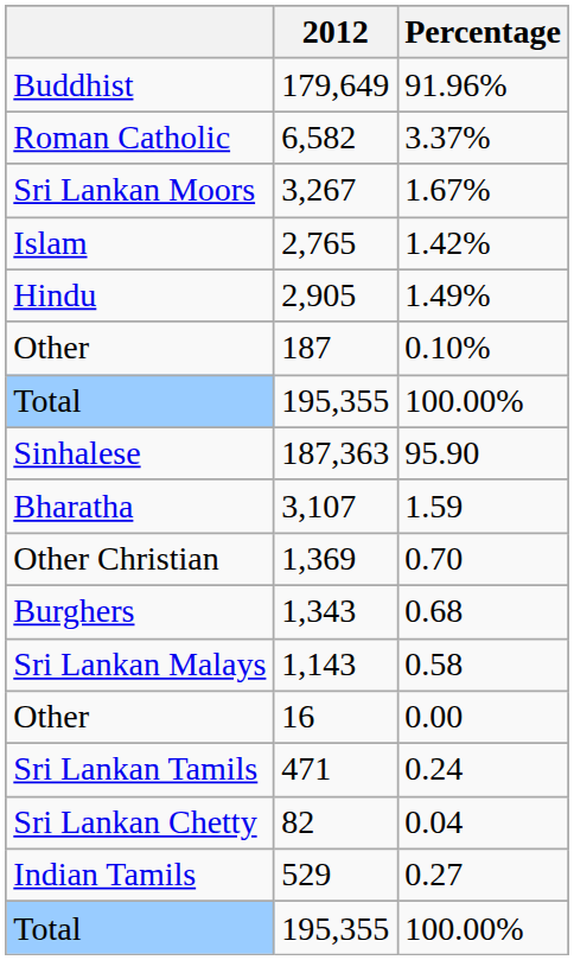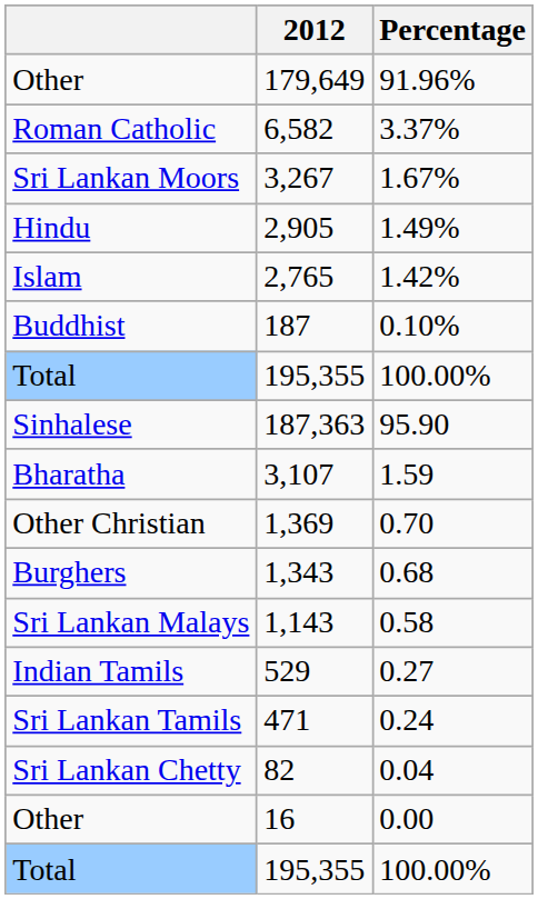179,649 | column 1: Buddhist -> Other
rows swapped: 2,905 <-> 2,765
187 | column 1: Other -> Buddhist
rows swapped: 529 <-> 16
